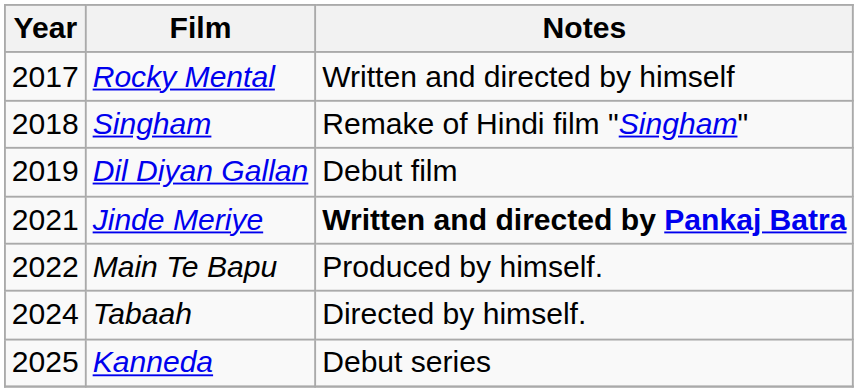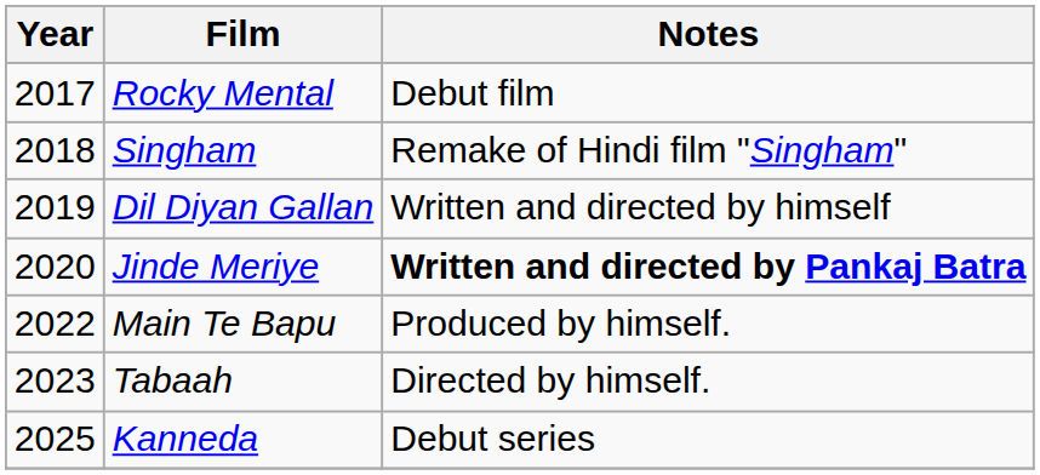Rocky Mental | Notes: Written and directed by himself -> Debut film
Dil Diyan Gallan | Notes: Debut film -> Written and directed by himself
Jinde Meriye | Year: 2021 -> 2020
Tabaah | Year: 2024 -> 2023
